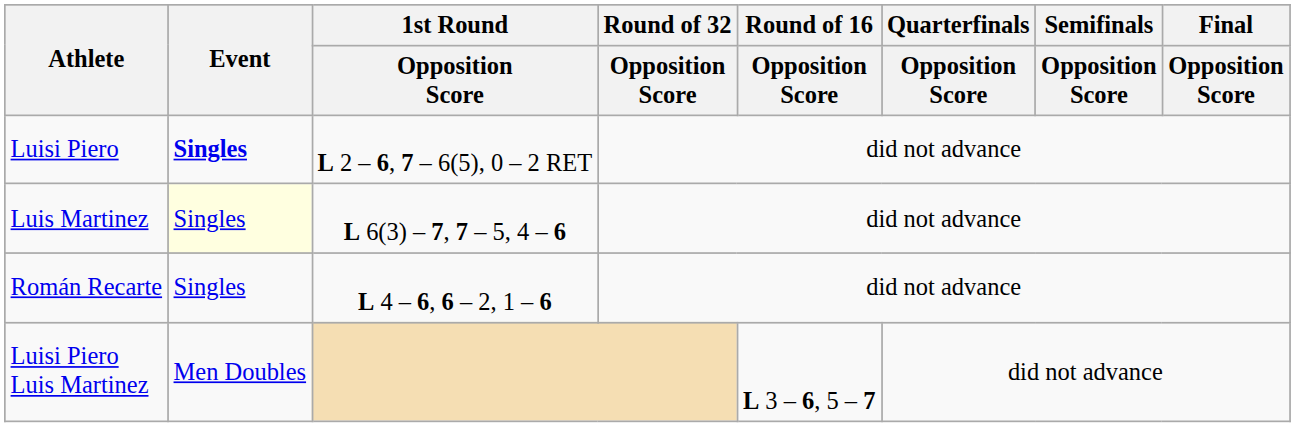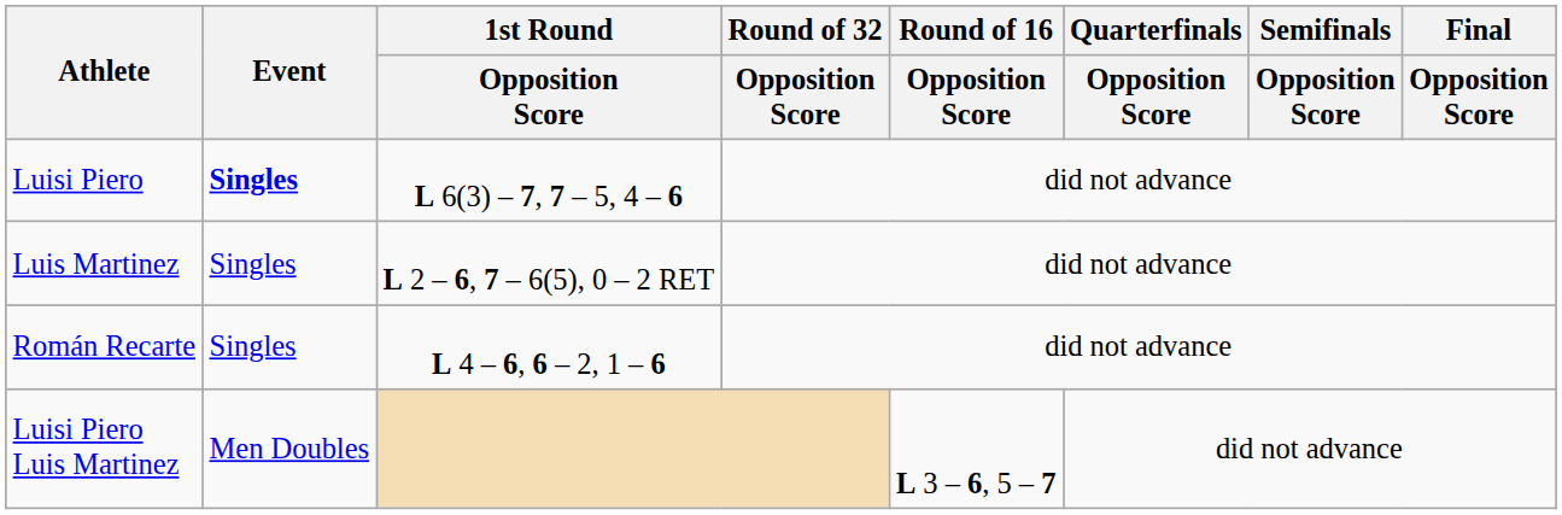Luisi Piero | 1st Round / Opposition Score: L 2 – 6, 7 – 6(5), 0 – 2 RET -> L 6(3) – 7, 7 – 5, 4 – 6
Luis Martinez | Event: lightyellow background -> no background
Luis Martinez | 1st Round / Opposition Score: L 6(3) – 7, 7 – 5, 4 – 6 -> L 2 – 6, 7 – 6(5), 0 – 2 RET
